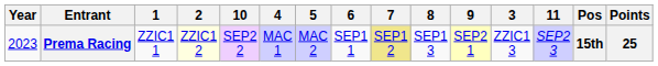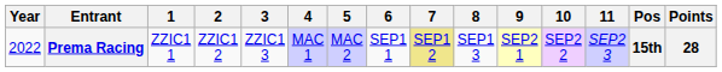columns swapped: 3 <-> 10
Prema Racing | Year: 2023 -> 2022
Prema Racing | 2: lightyellow background -> no background
Prema Racing | Points: 25 -> 28
